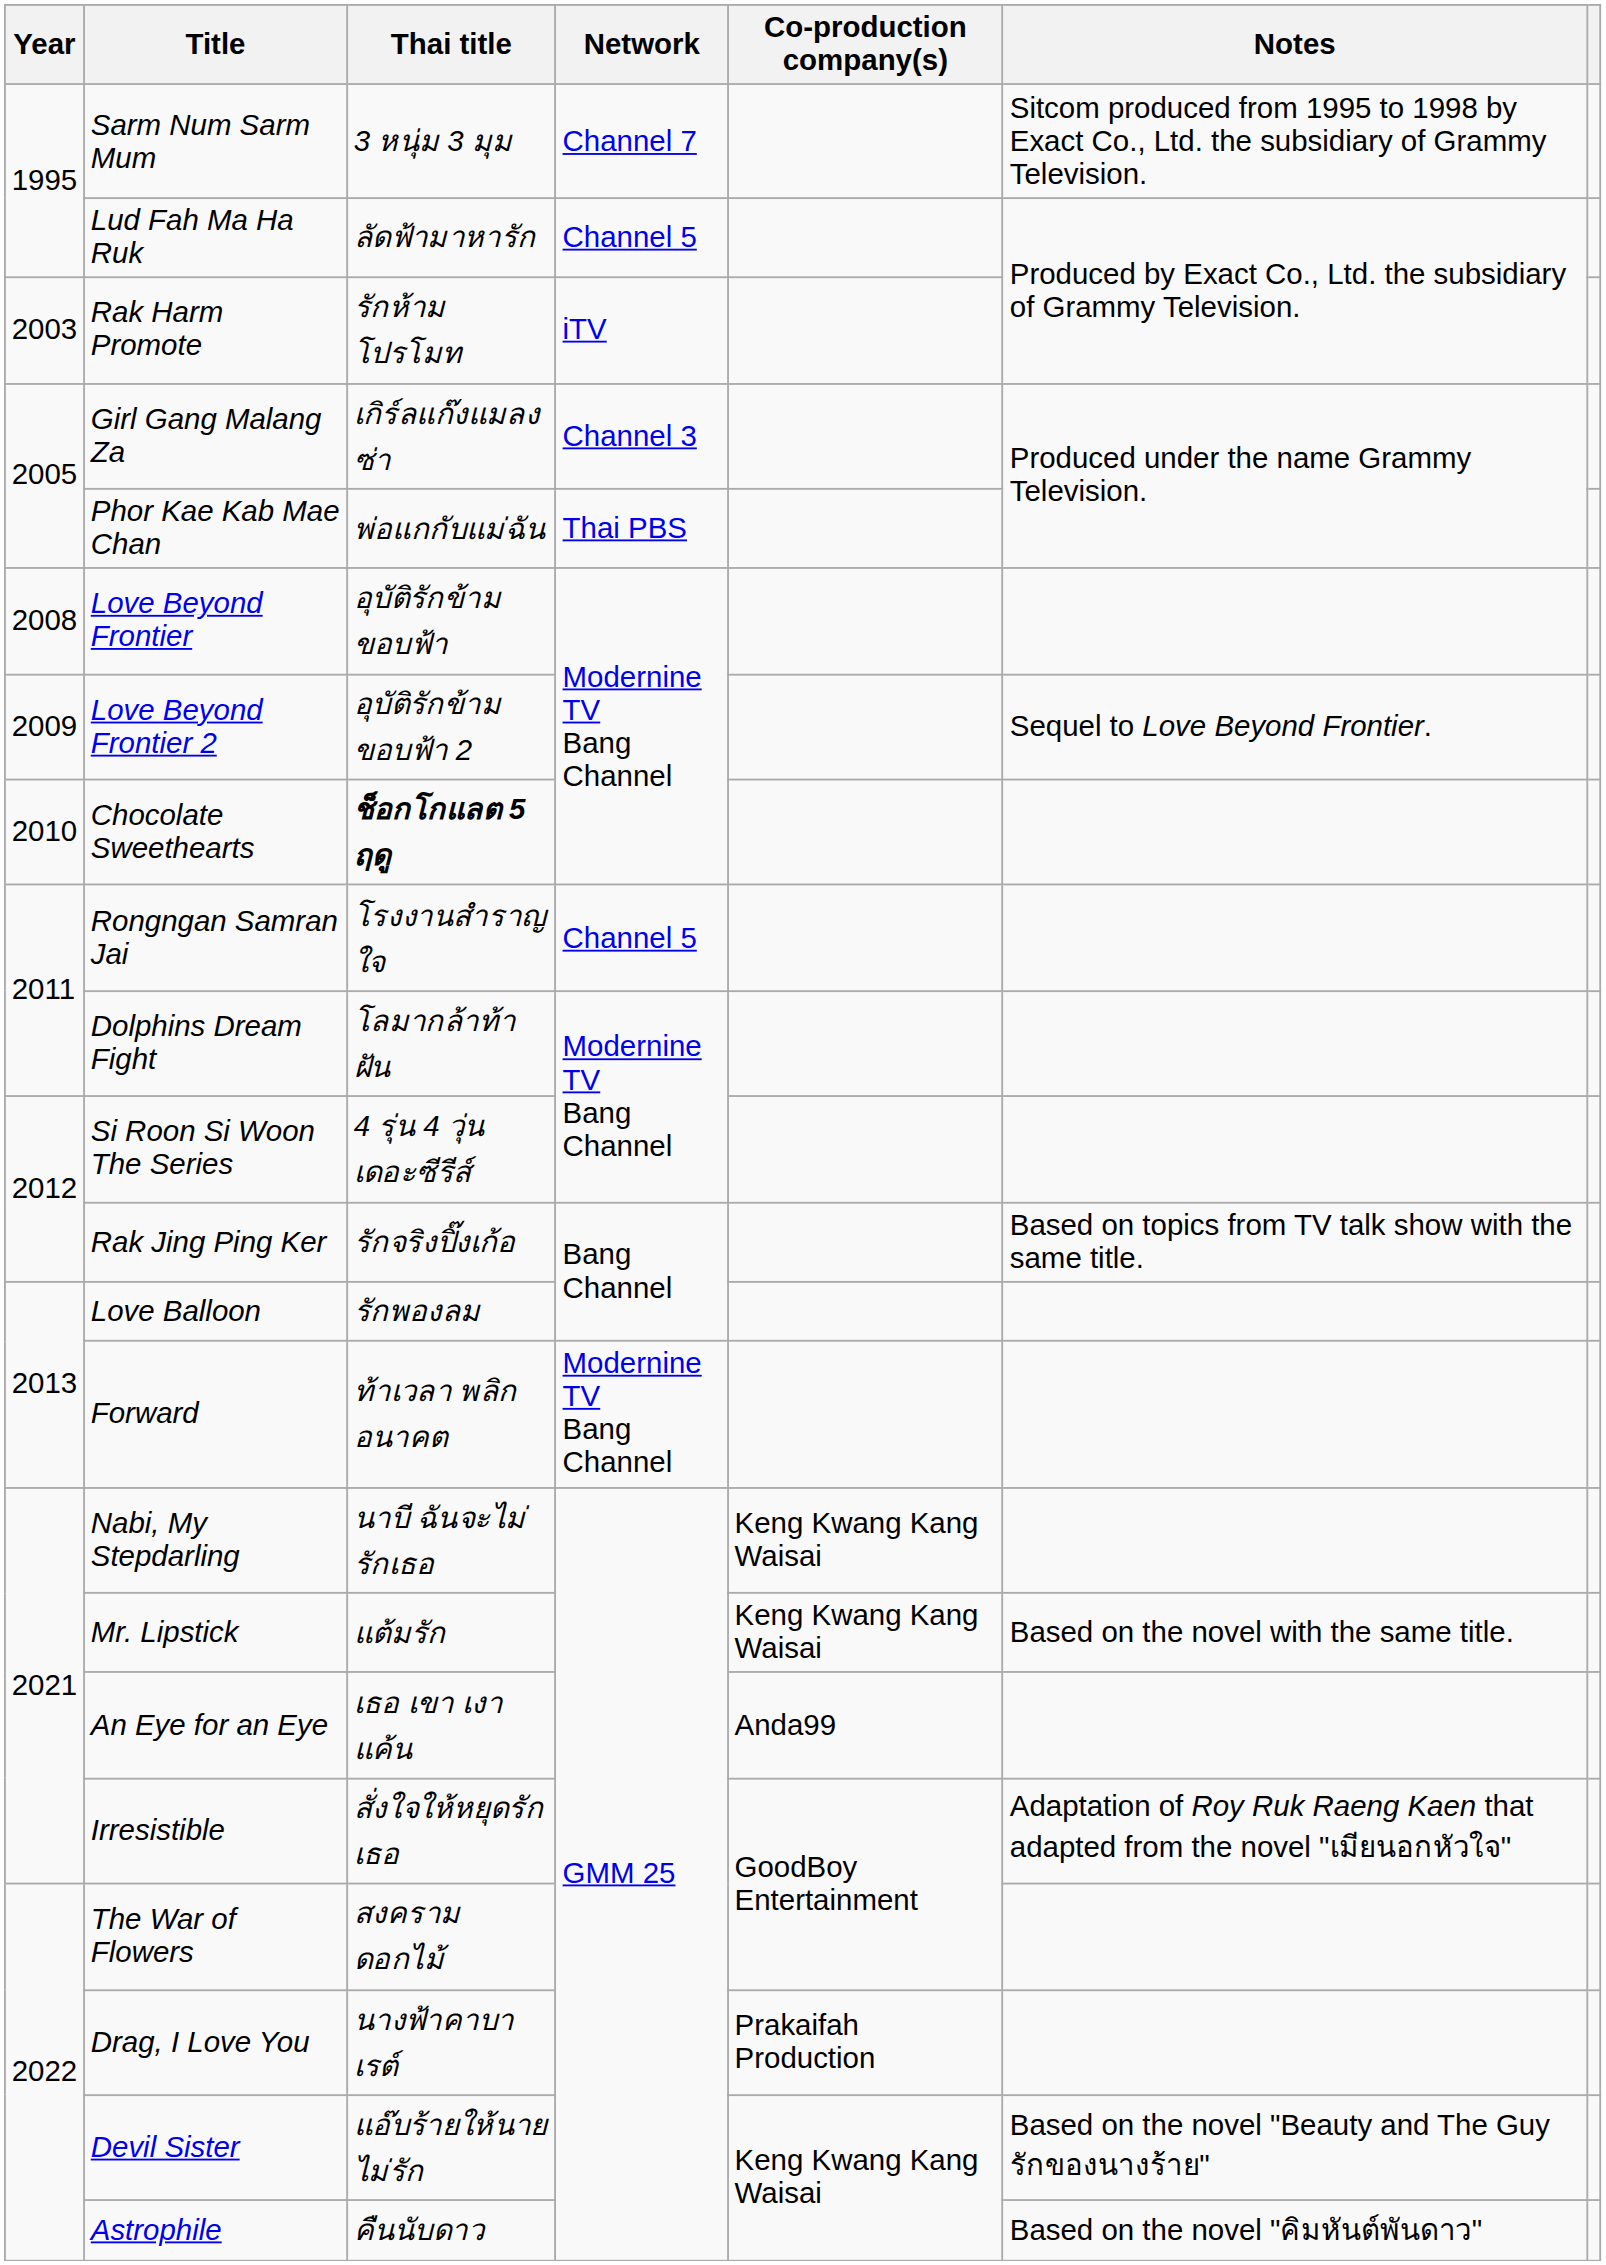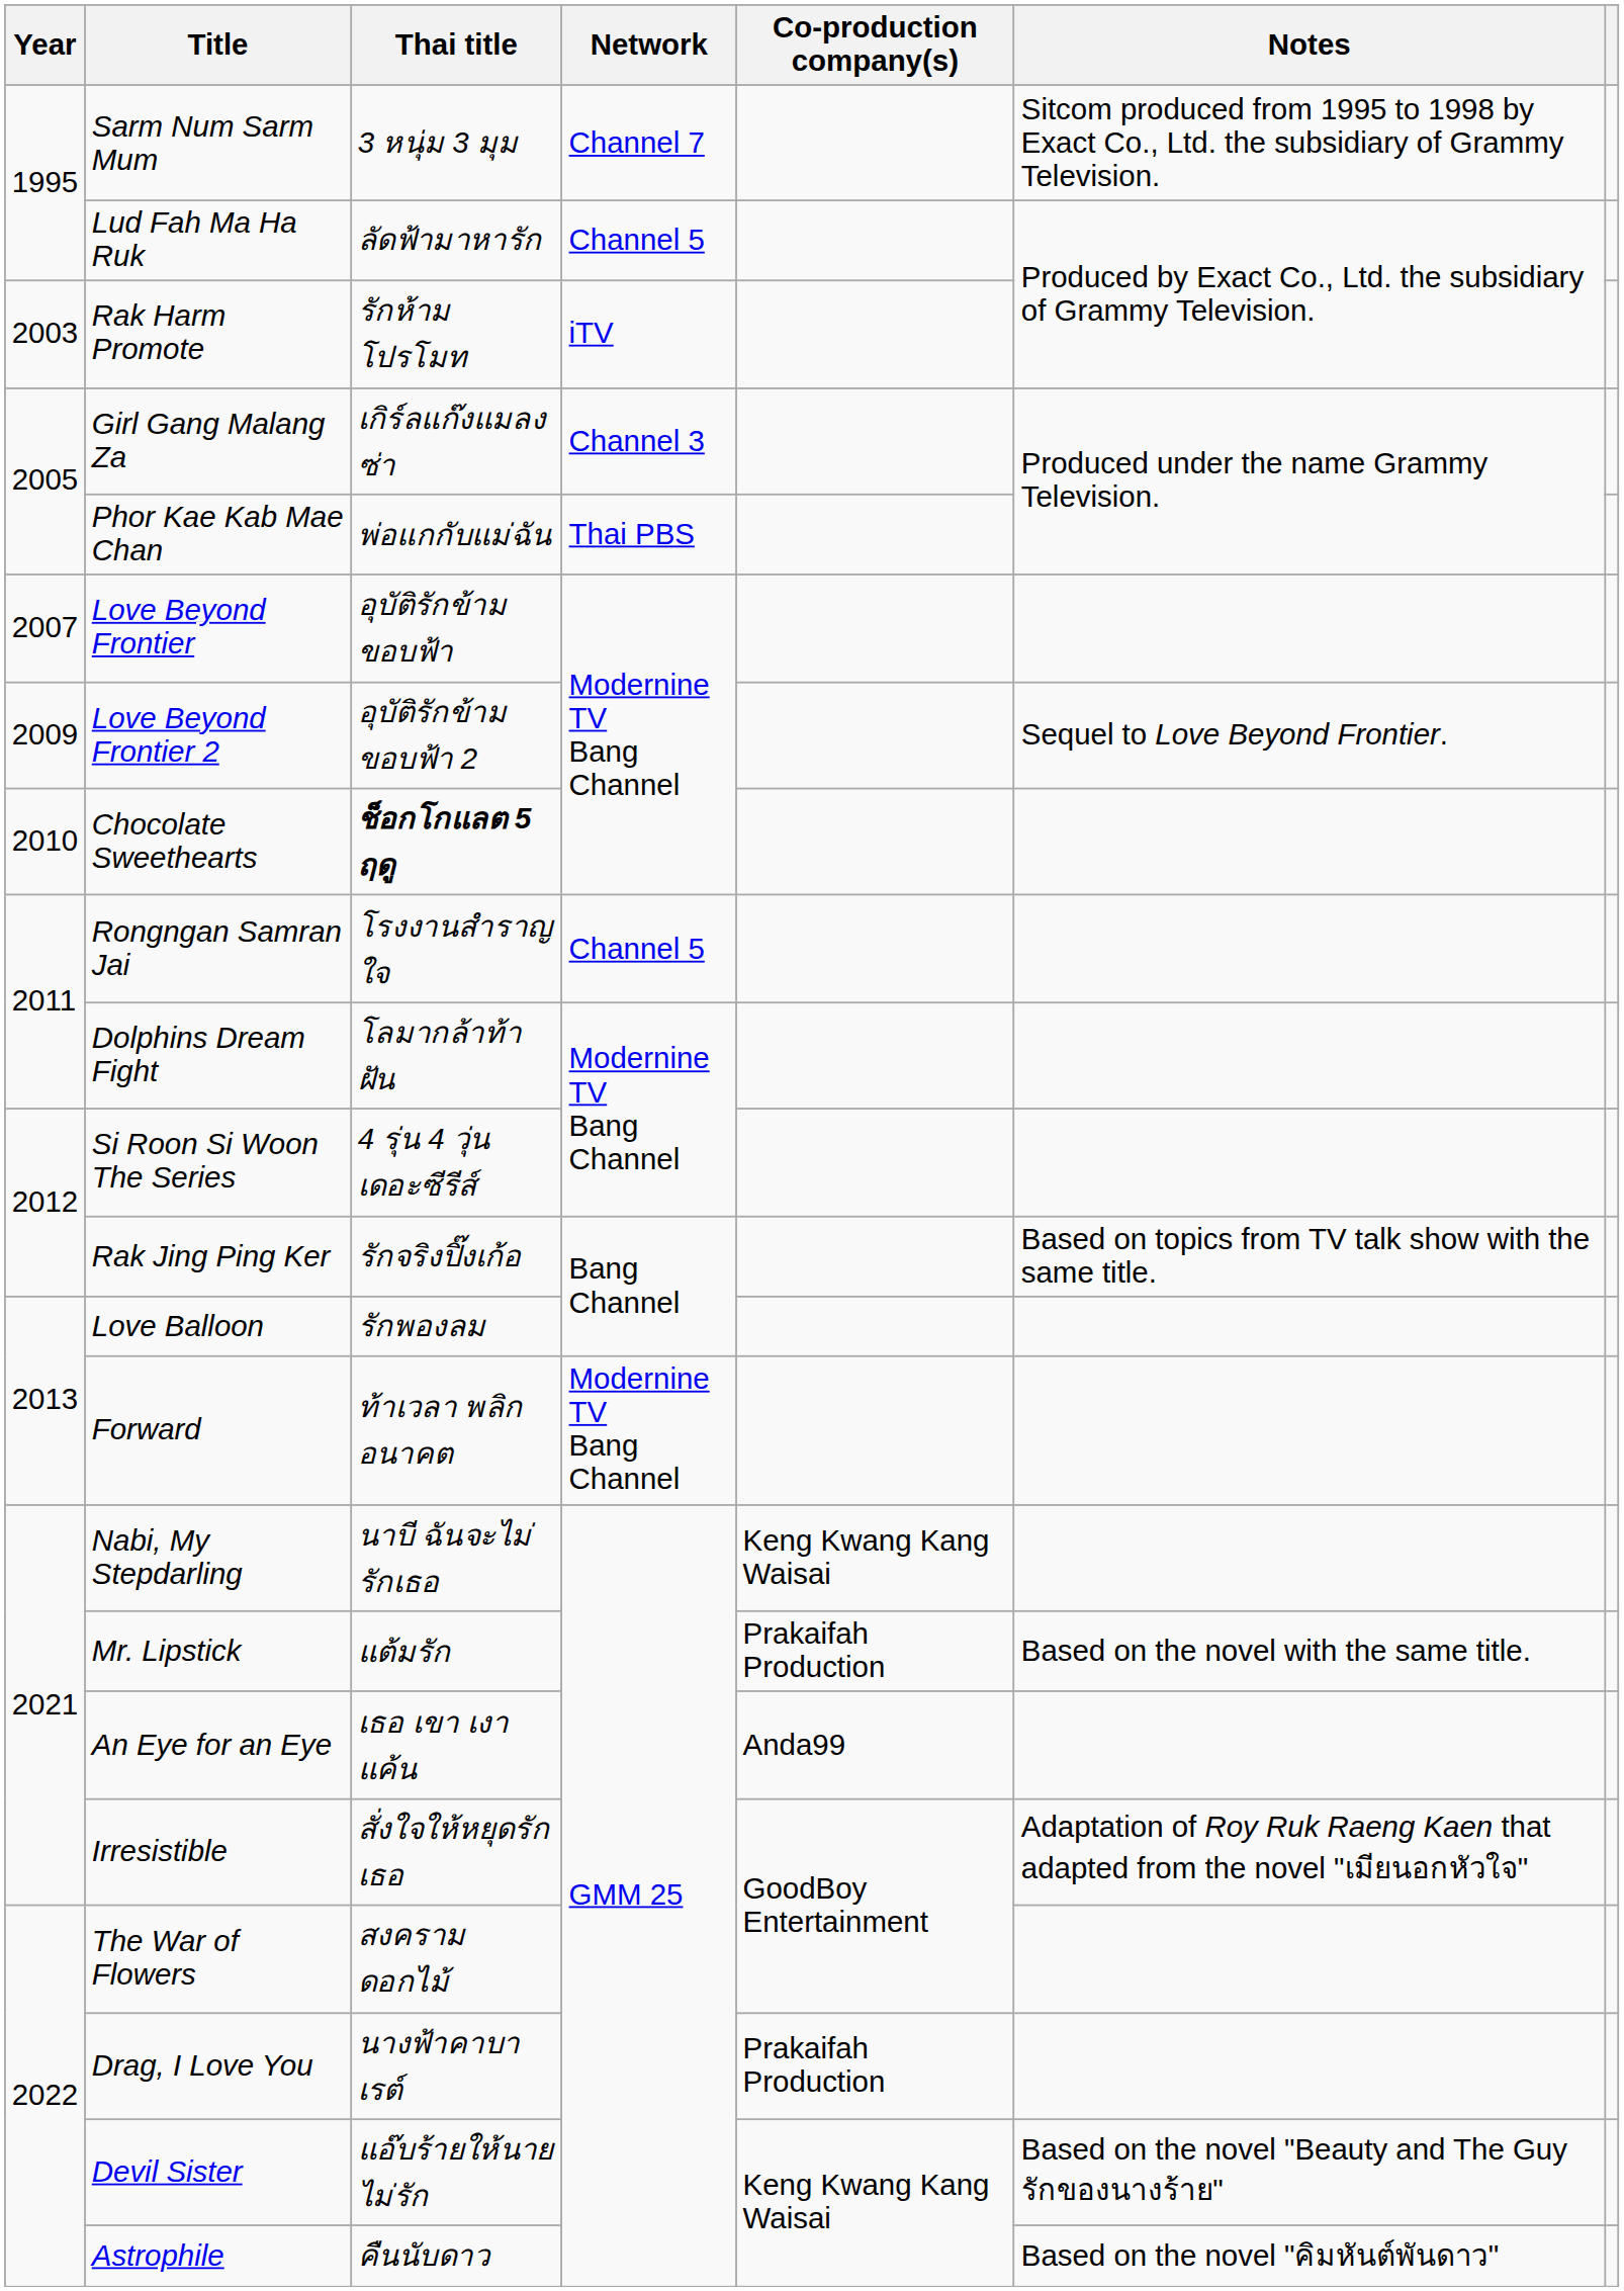Love Beyond Frontier | Year: 2008 -> 2007
Mr. Lipstick | Co-production company(s): Keng Kwang Kang Waisai -> Prakaifah Production
